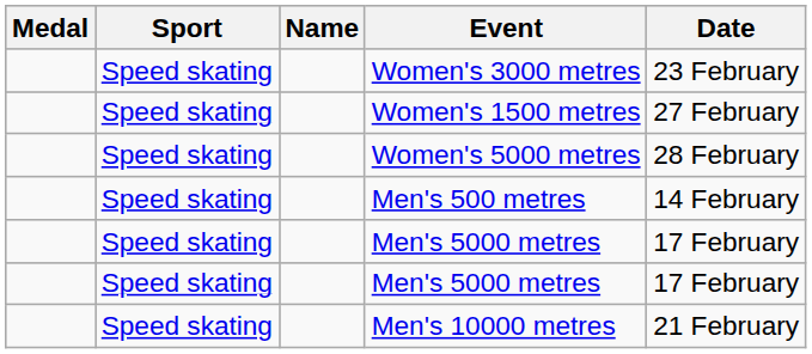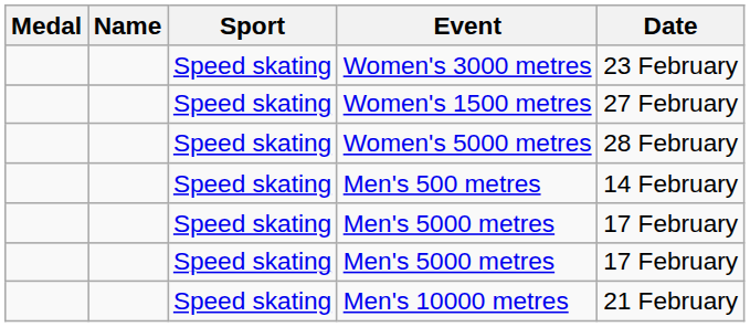columns swapped: Name <-> Sport
